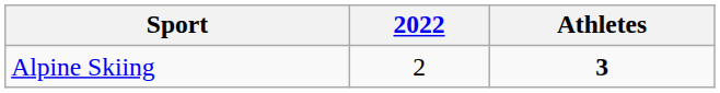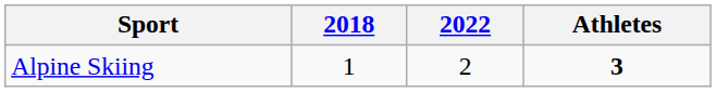+ column: 2018 | 1
